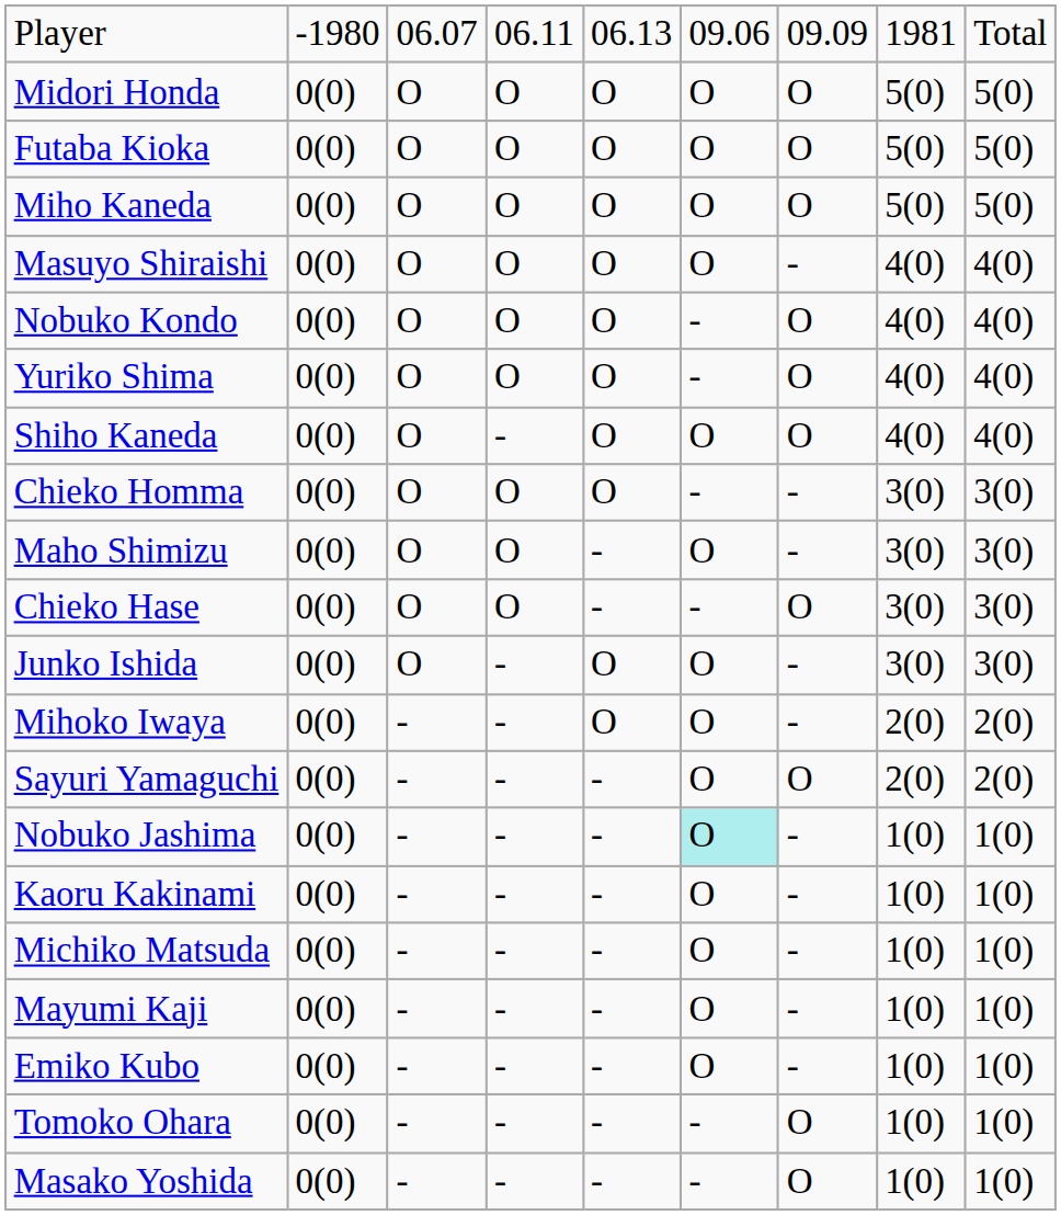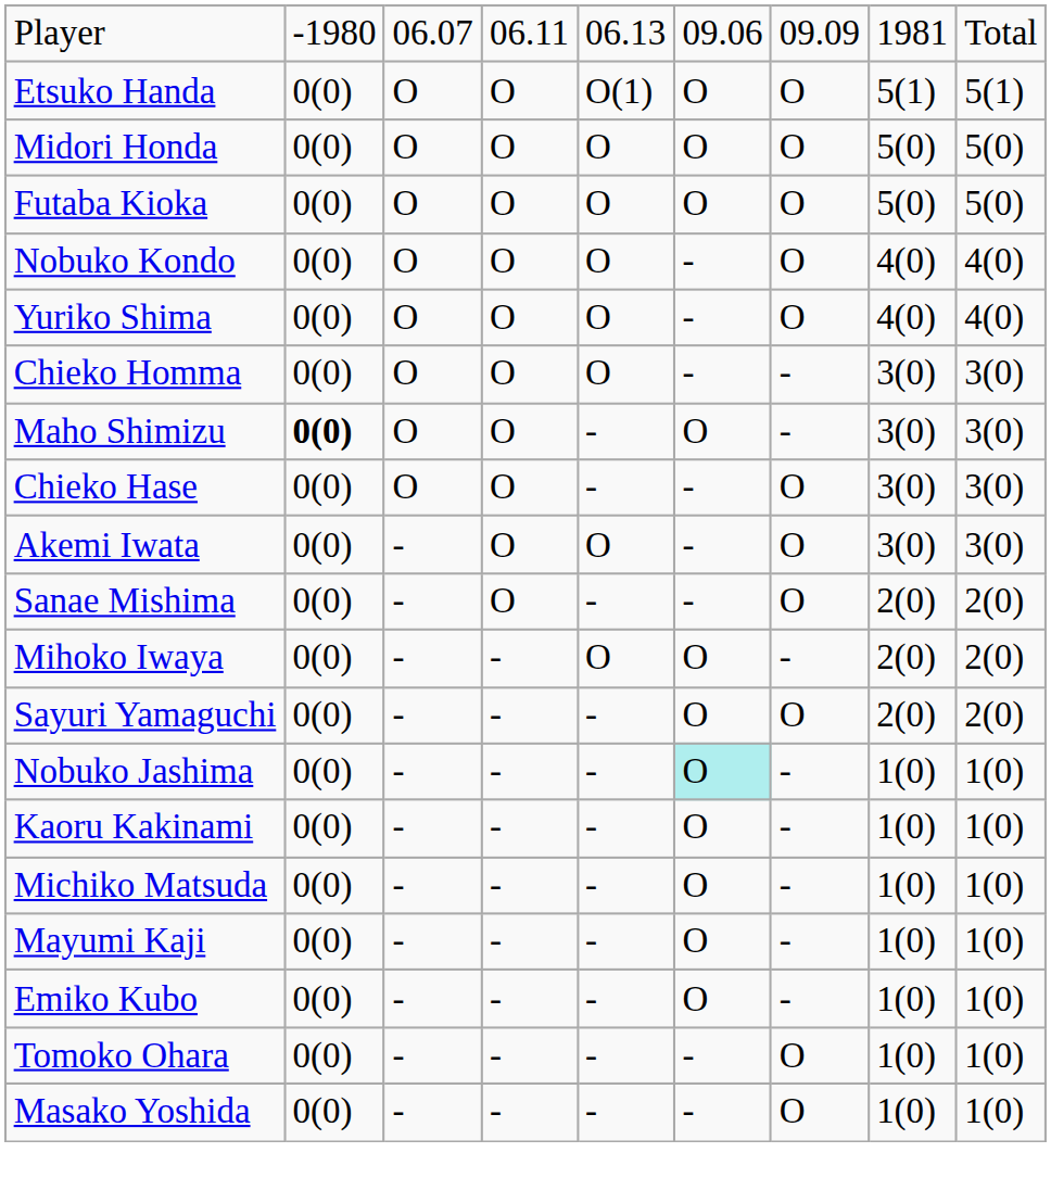+ row: Etsuko Handa | 0(0) | O | O | O(1) | O | O | 5(1) | 5(1)
- row: Miho Kaneda | 0(0) | O | O | O | O | O | 5(0) | 5(0)
- row: Masuyo Shiraishi | 0(0) | O | O | O | O | - | 4(0) | 4(0)
- row: Shiho Kaneda | 0(0) | O | - | O | O | O | 4(0) | 4(0)
Maho Shimizu | column 2: normal -> bold
- row: Junko Ishida | 0(0) | O | - | O | O | - | 3(0) | 3(0)
+ row: Akemi Iwata | 0(0) | - | O | O | - | O | 3(0) | 3(0)
+ row: Sanae Mishima | 0(0) | - | O | - | - | O | 2(0) | 2(0)
